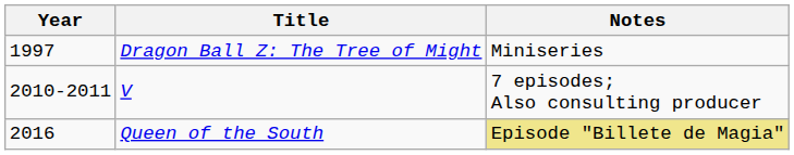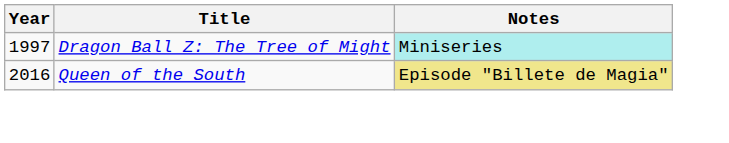Dragon Ball Z: The Tree of Might | Notes: no background -> paleturquoise background
- row: 2010-2011 | V | 7 episodes; Also consulting producer
